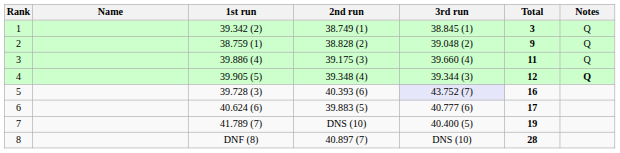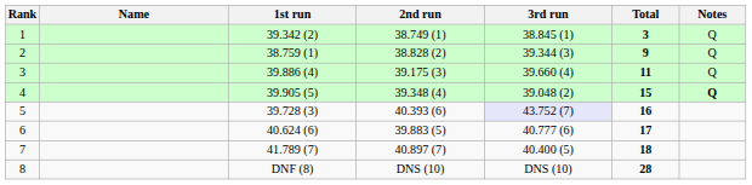2 | 3rd run: 39.048 (2) -> 39.344 (3)
4 | 3rd run: 39.344 (3) -> 39.048 (2)
4 | Total: 12 -> 15
7 | 2nd run: DNS (10) -> 40.897 (7)
7 | Total: 19 -> 18
8 | 2nd run: 40.897 (7) -> DNS (10)
